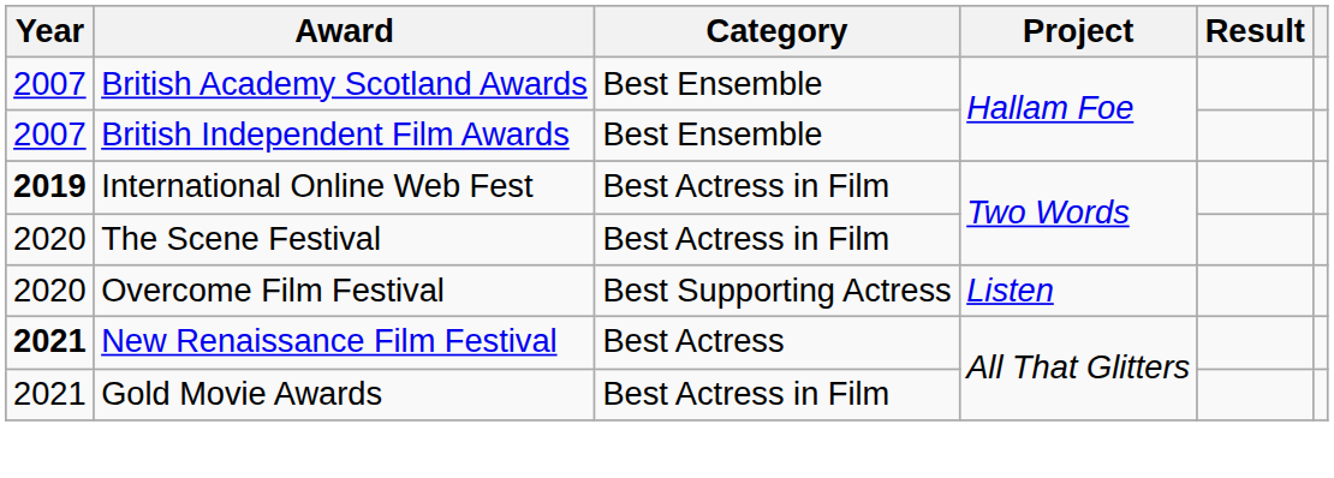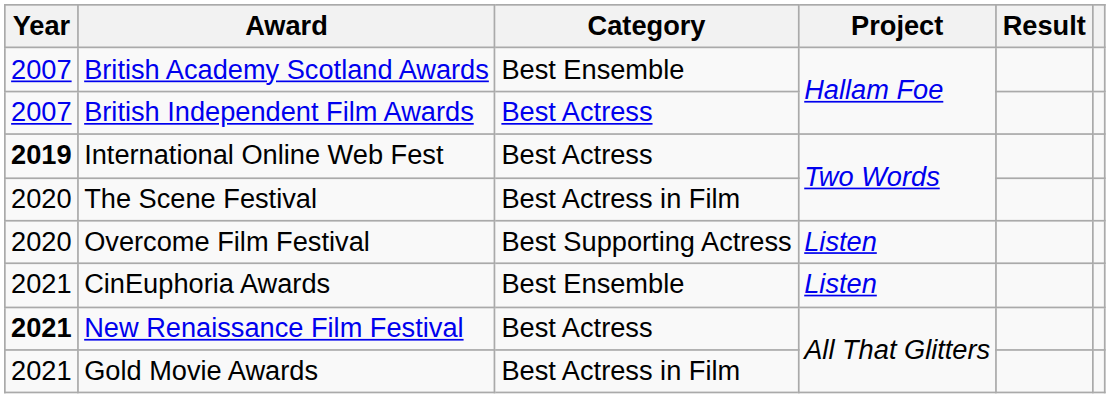British Independent Film Awards | Category: Best Ensemble -> Best Actress
International Online Web Fest | Category: Best Actress in Film -> Best Actress
+ row: 2021 | CinEuphoria Awards | Best Ensemble | Listen
